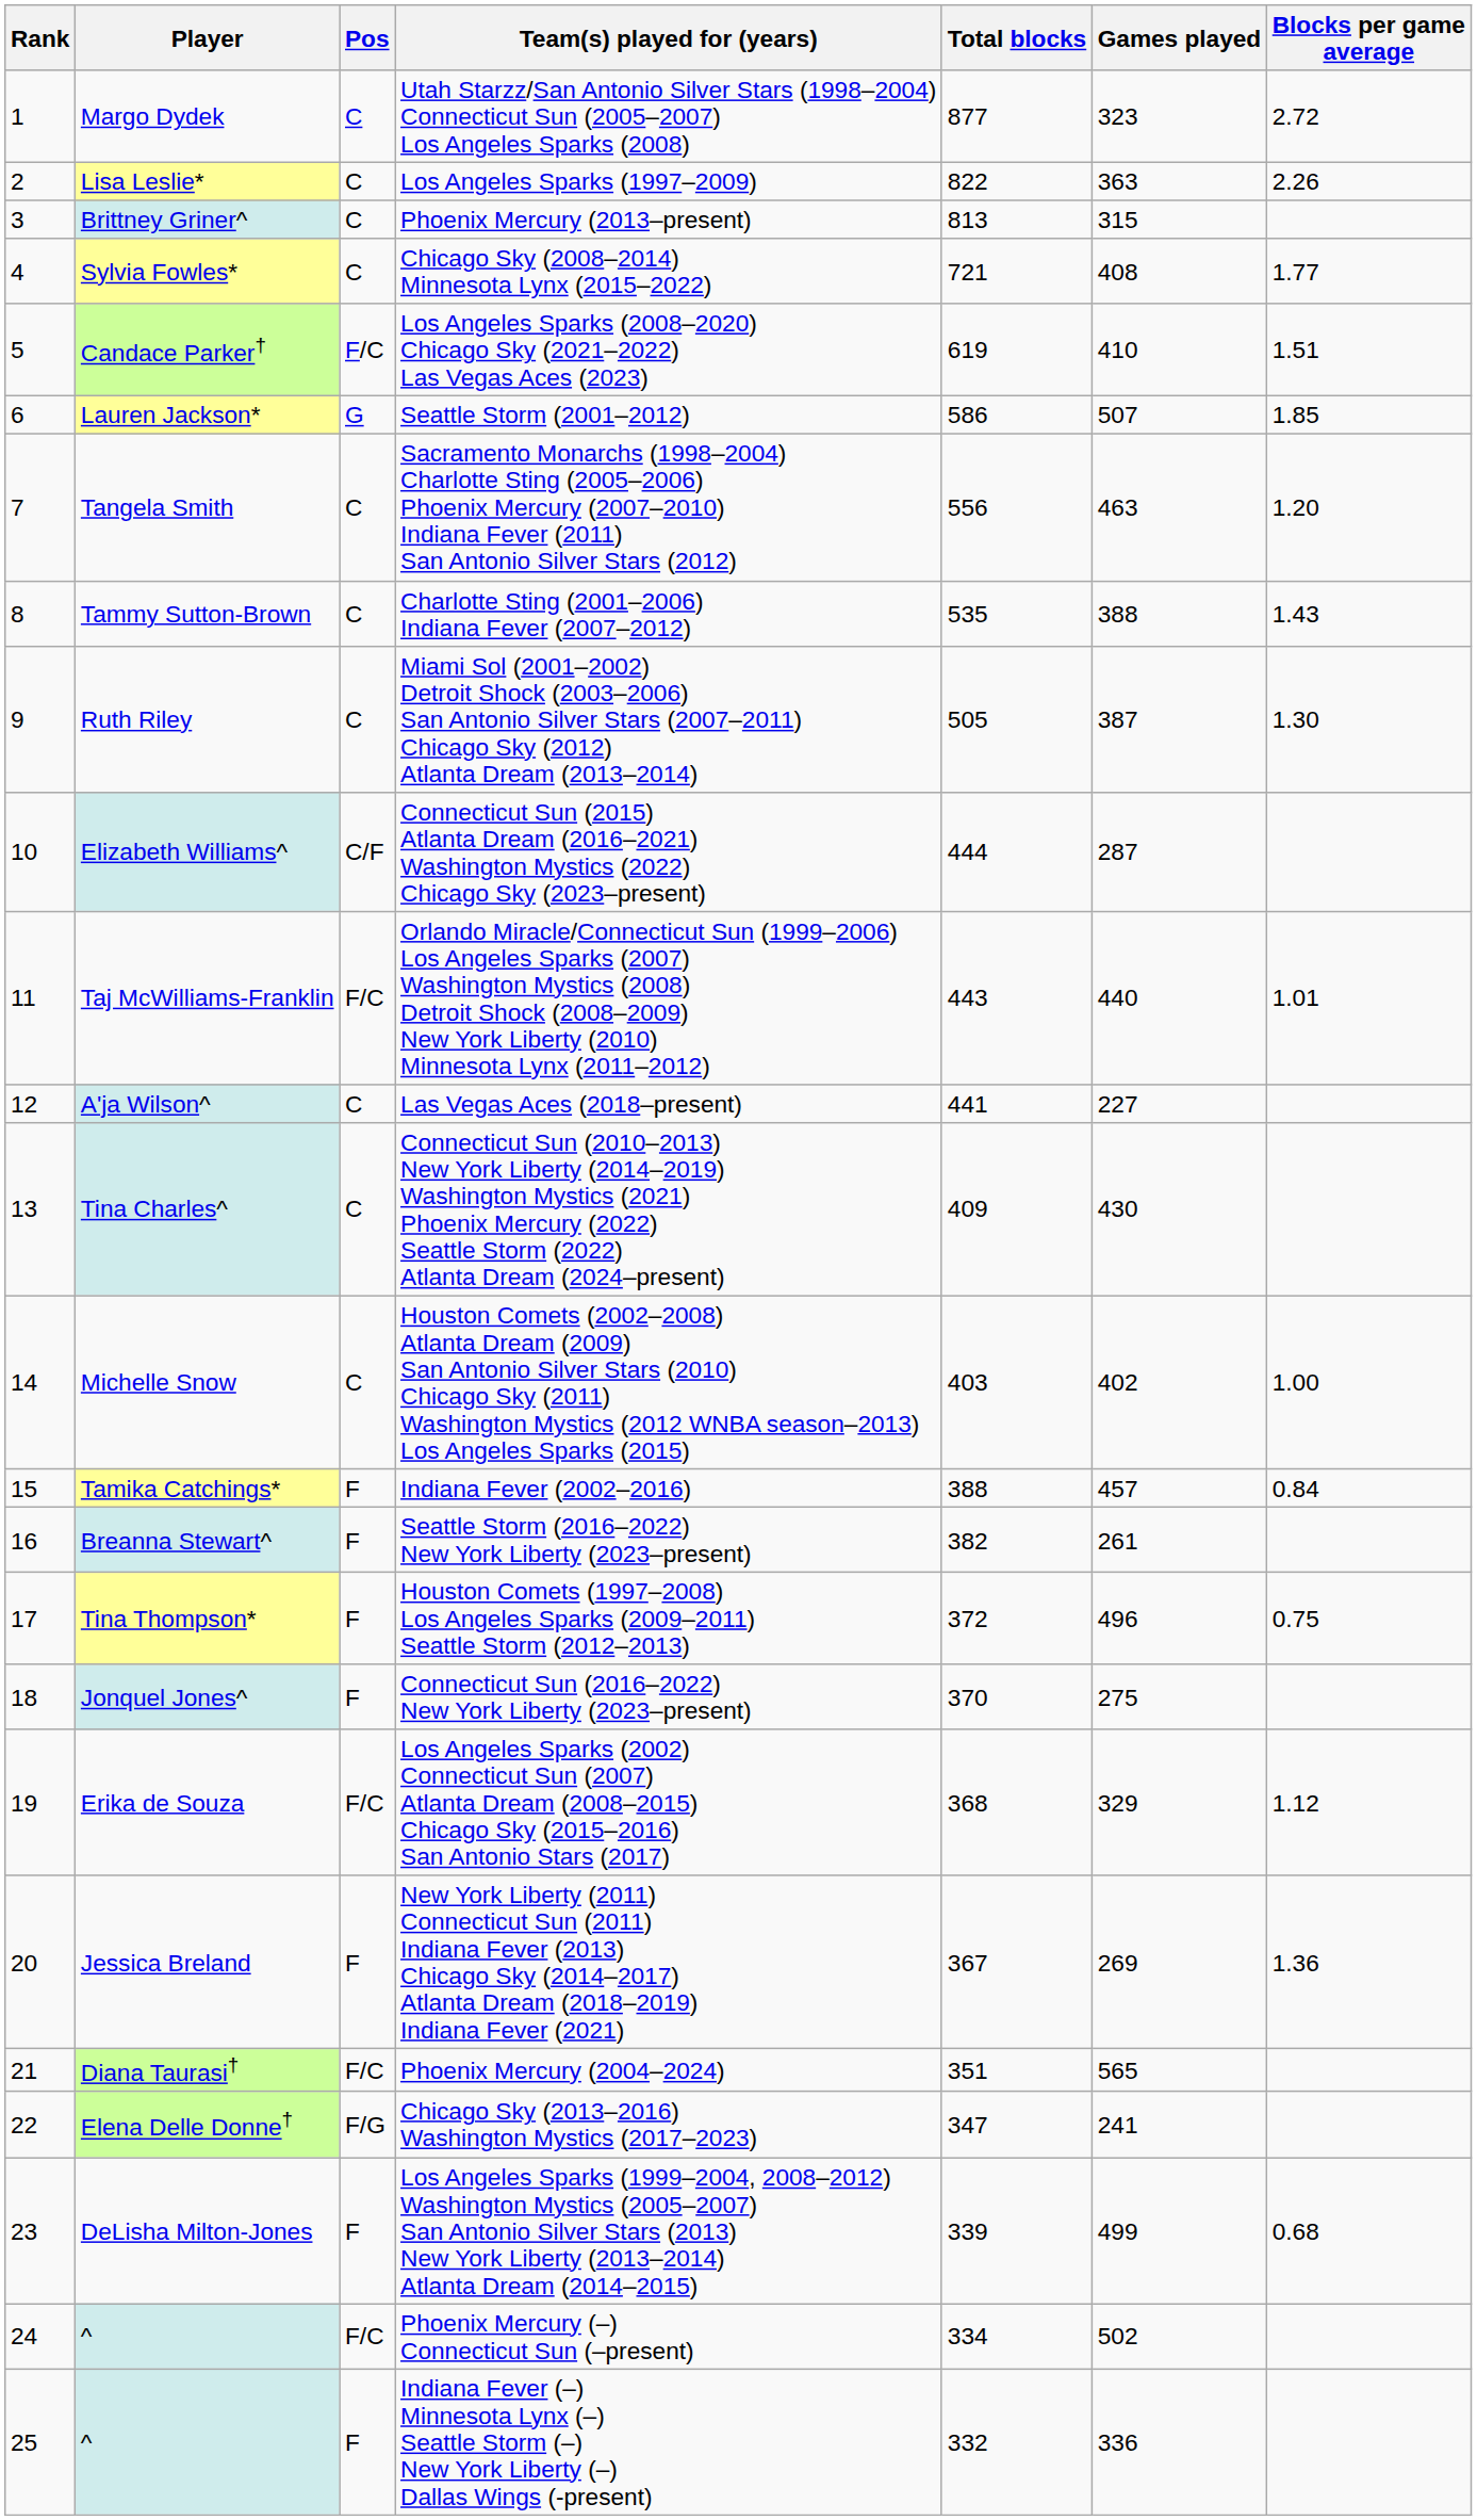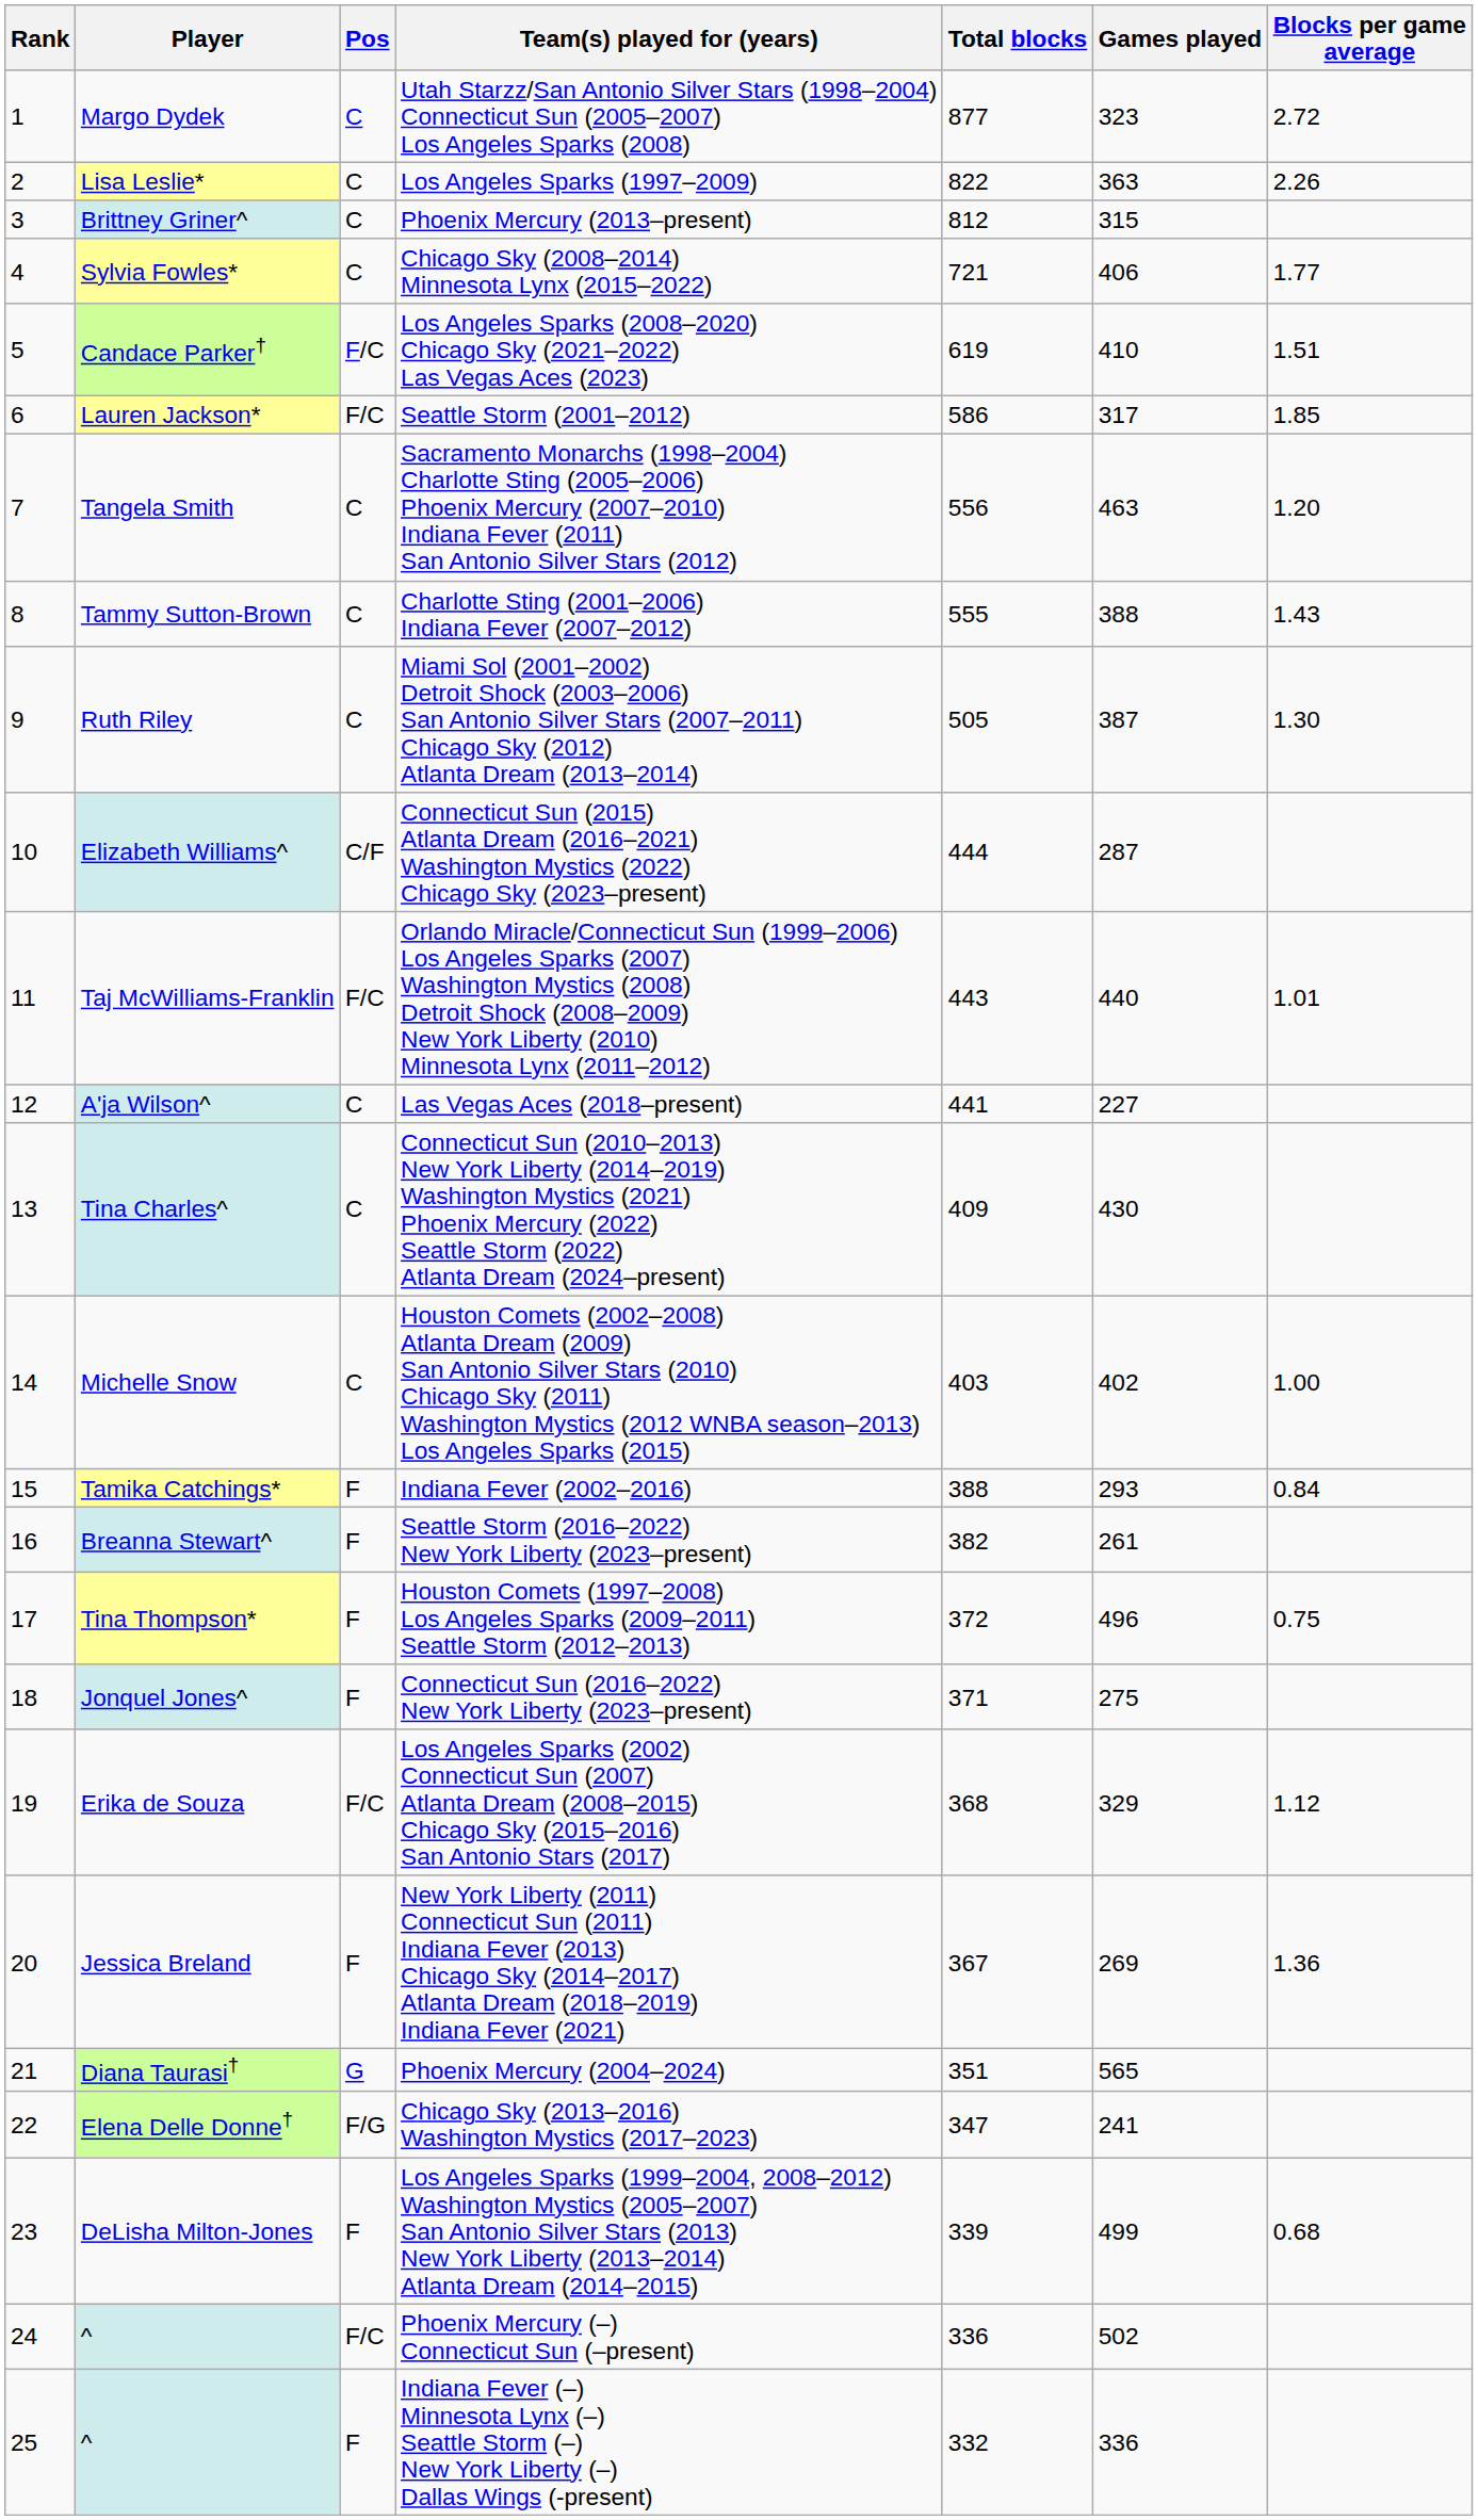Phoenix Mercury (2013–present) | Total blocks: 813 -> 812
Chicago Sky (2008–2014) Minnesota Lynx (2015–2022) | Games played: 408 -> 406
Seattle Storm (2001–2012) | Pos: G -> F/C
Seattle Storm (2001–2012) | Games played: 507 -> 317
Charlotte Sting (2001–2006) Indiana Fever (2007–2012) | Total blocks: 535 -> 555
Indiana Fever (2002–2016) | Games played: 457 -> 293
Connecticut Sun (2016–2022) New York Liberty (2023–present) | Total blocks: 370 -> 371
Phoenix Mercury (2004–2024) | Pos: F/C -> G
Phoenix Mercury (–) Connecticut Sun (–present) | Total blocks: 334 -> 336
